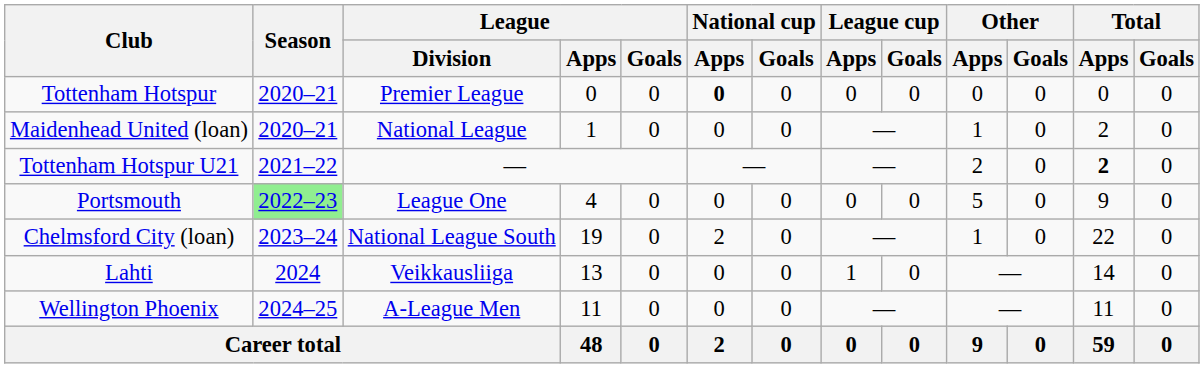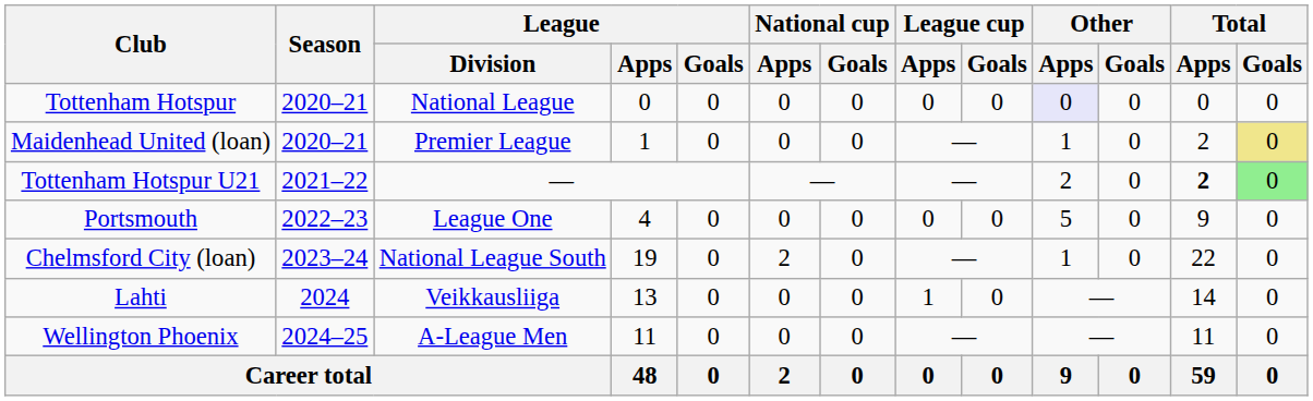Tottenham Hotspur | League / Division: Premier League -> National League
Tottenham Hotspur | National cup / Apps: bold -> normal
Tottenham Hotspur | Other / Apps: no background -> lavender background
Maidenhead United (loan) | League / Division: National League -> Premier League
Maidenhead United (loan) | Total / Goals: no background -> khaki background
Tottenham Hotspur U21 | Total / Goals: no background -> lightgreen background
Portsmouth | Season: lightgreen background -> no background
